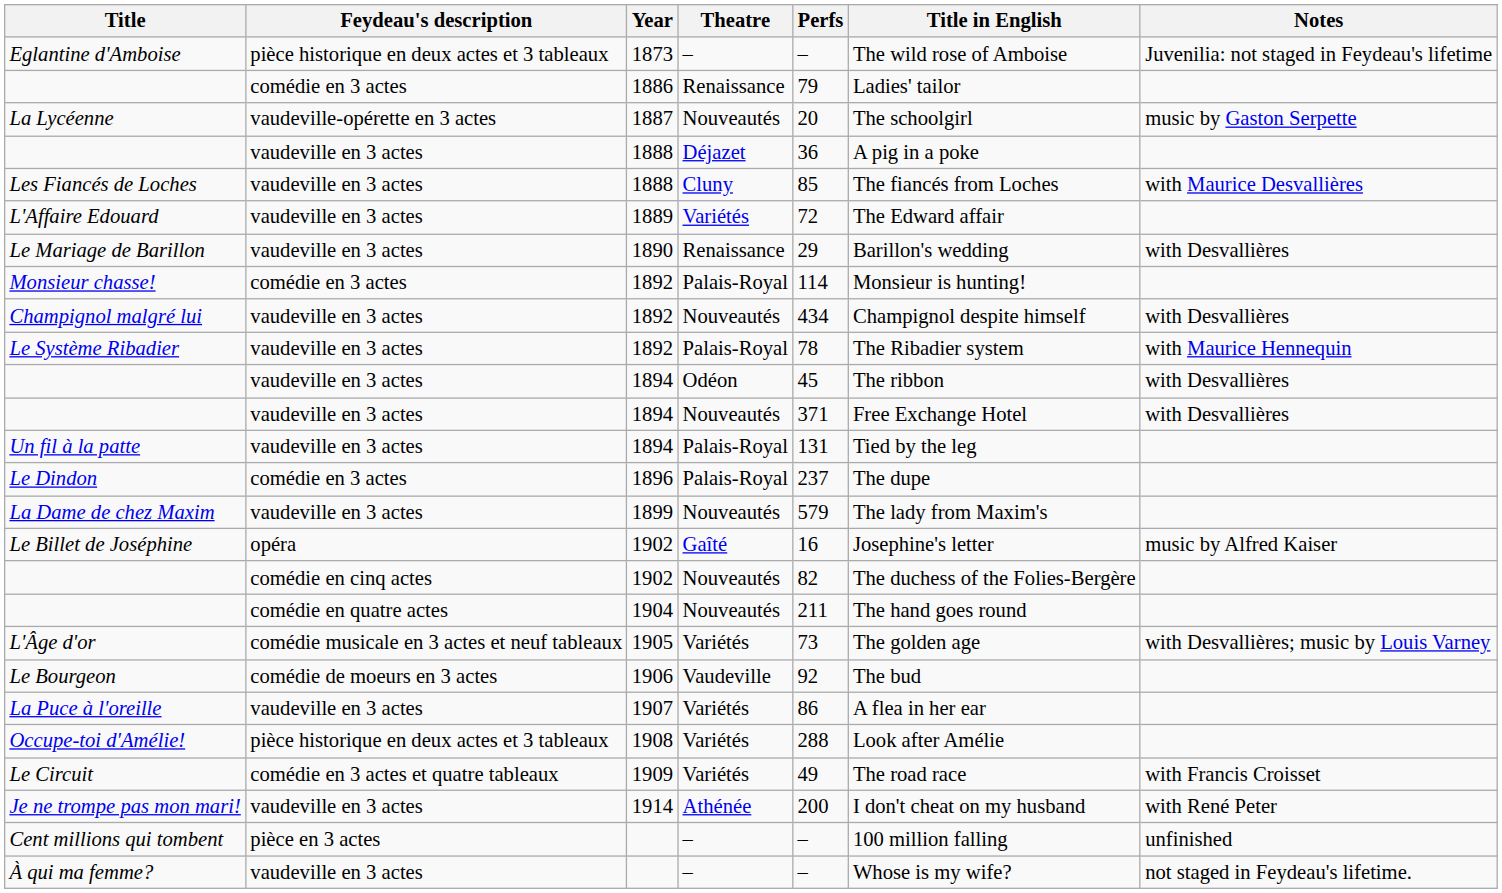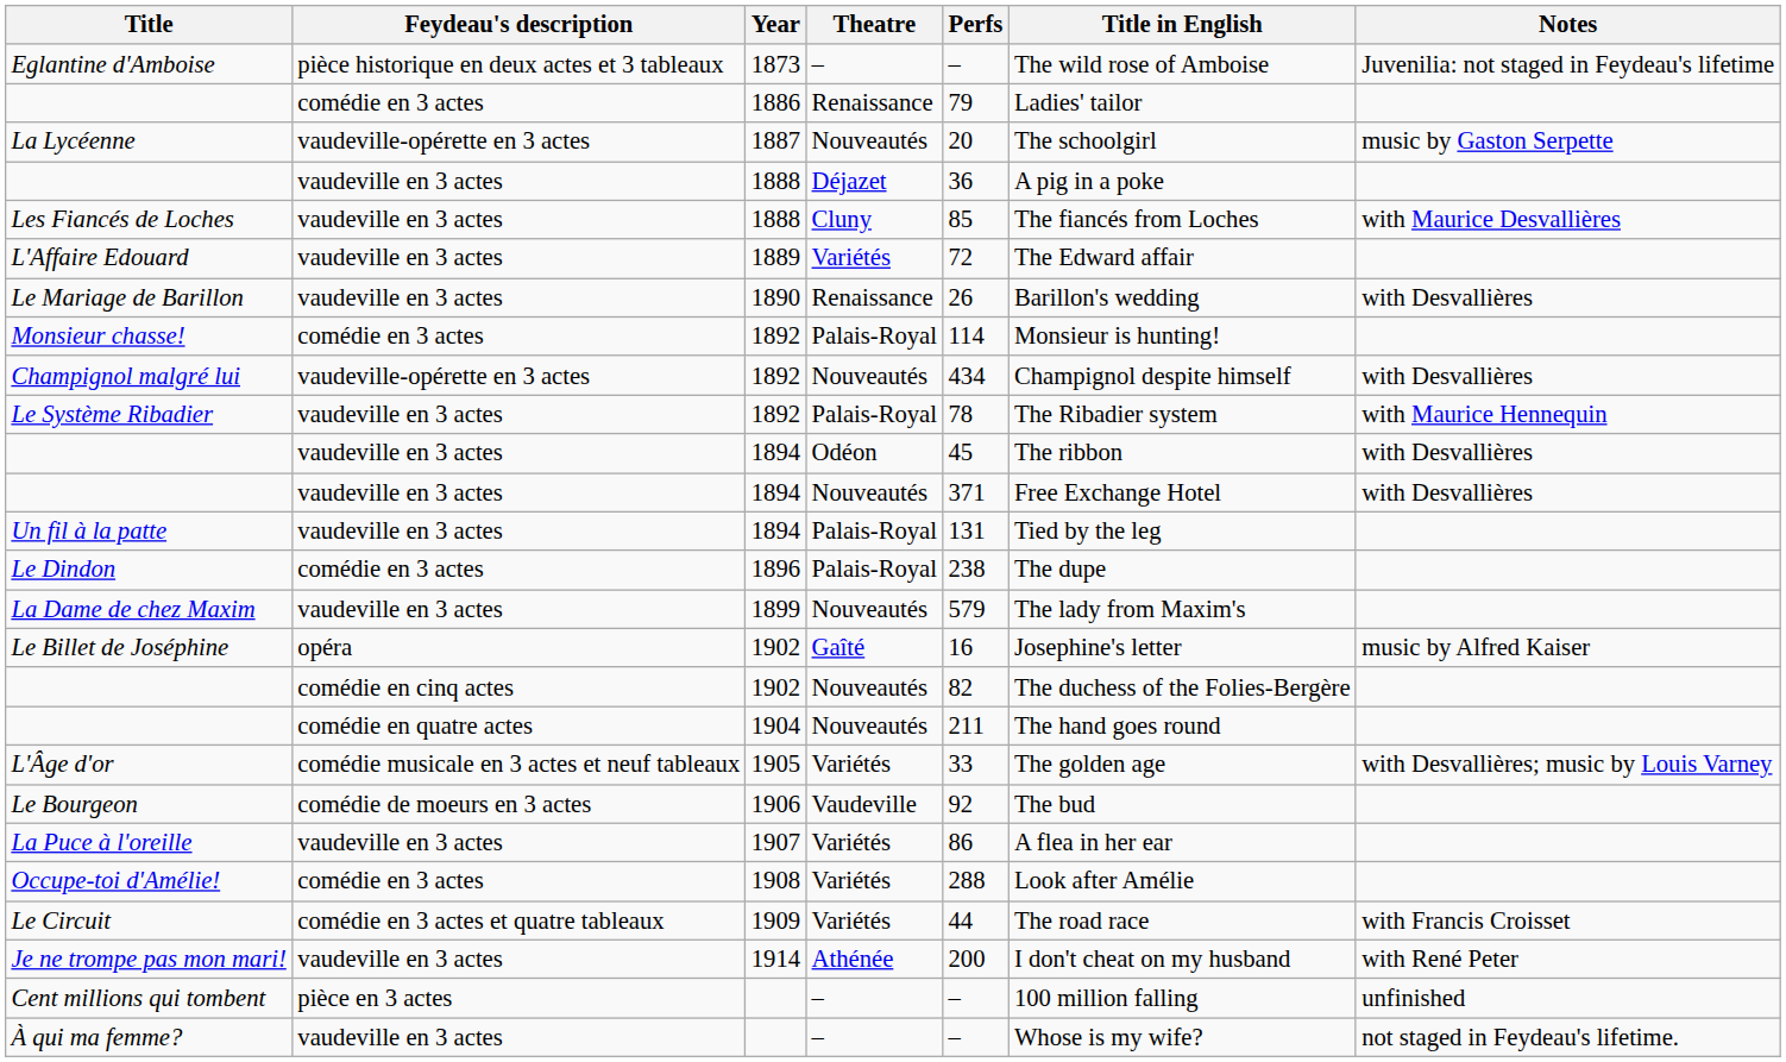Le Mariage de Barillon | Perfs: 29 -> 26
Champignol malgré lui | Feydeau's description: vaudeville en 3 actes -> vaudeville-opérette en 3 actes
Le Dindon | Perfs: 237 -> 238
L'Âge d'or | Perfs: 73 -> 33
Occupe-toi d'Amélie! | Feydeau's description: pièce historique en deux actes et 3 tableaux -> comédie en 3 actes
Le Circuit | Perfs: 49 -> 44
